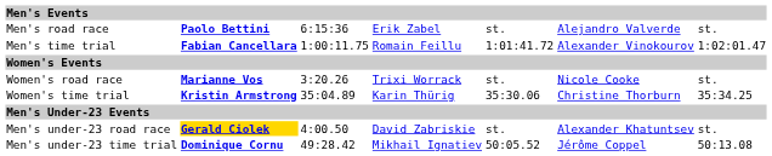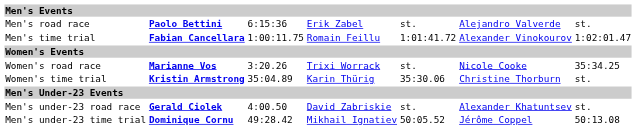Women's road race | column 7: st. -> 35:34.25
Women's time trial | column 7: 35:34.25 -> st.
Men's under-23 road race | column 2: gold background -> no background
